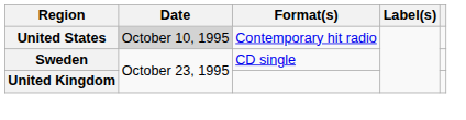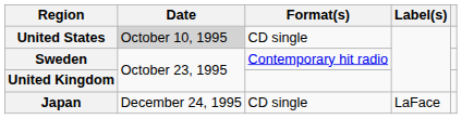United States | Format(s): Contemporary hit radio -> CD single
Sweden | Format(s): CD single -> Contemporary hit radio
+ row: Japan | December 24, 1995 | CD single | LaFace
